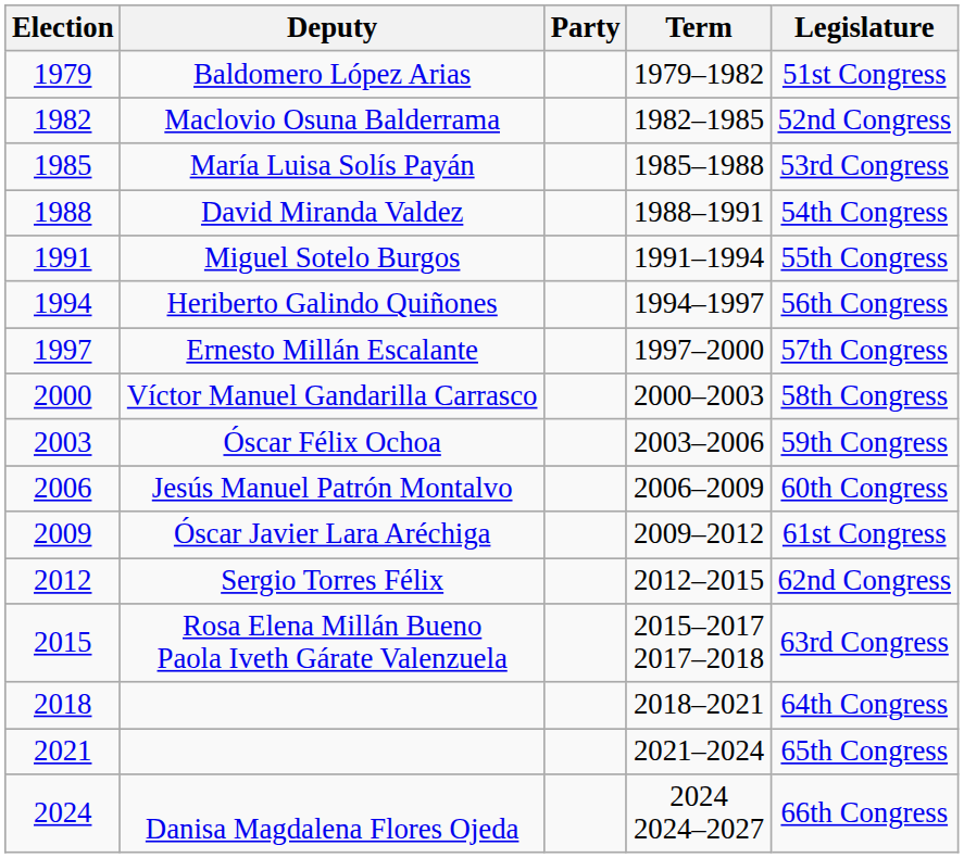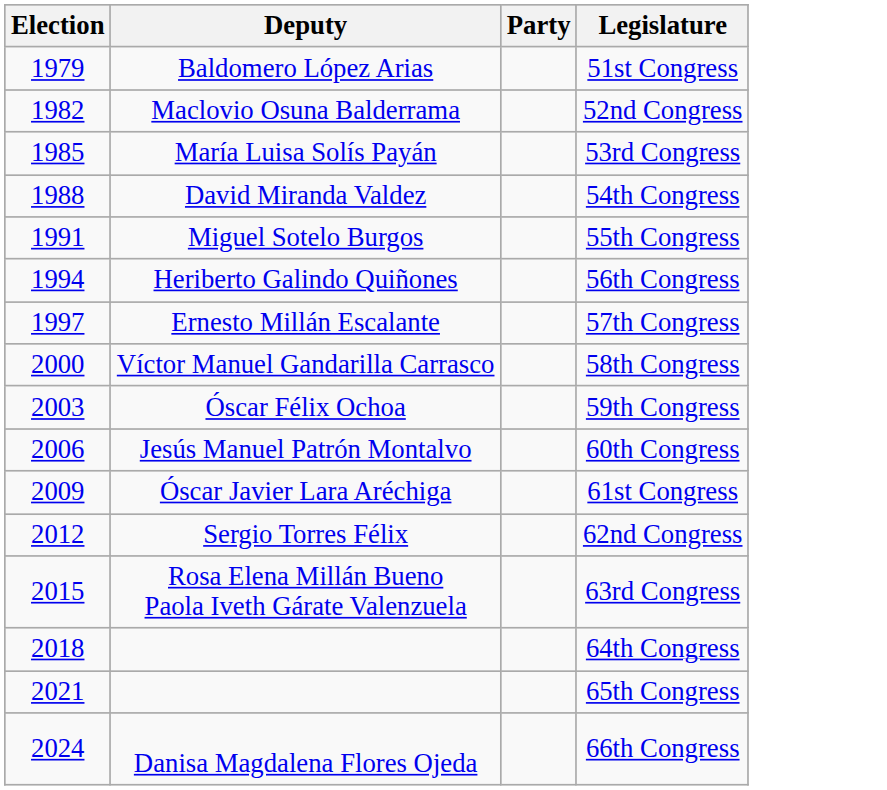- column: Term | 1979–1982 | 1982–1985 | 1985–1988 | 1988–1991 | 1991–1994 | 1994–1997 | 1997–2000 | 2000–2003 | 2003–2006 | 2006–2009 | 2009–2012 | 2012–2015 | 2015–2017 2017–2018 | 2018–2021 | 2021–2024 | 2024 2024–2027
